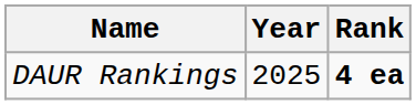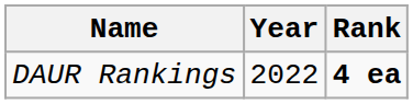DAUR Rankings | Year: 2025 -> 2022
